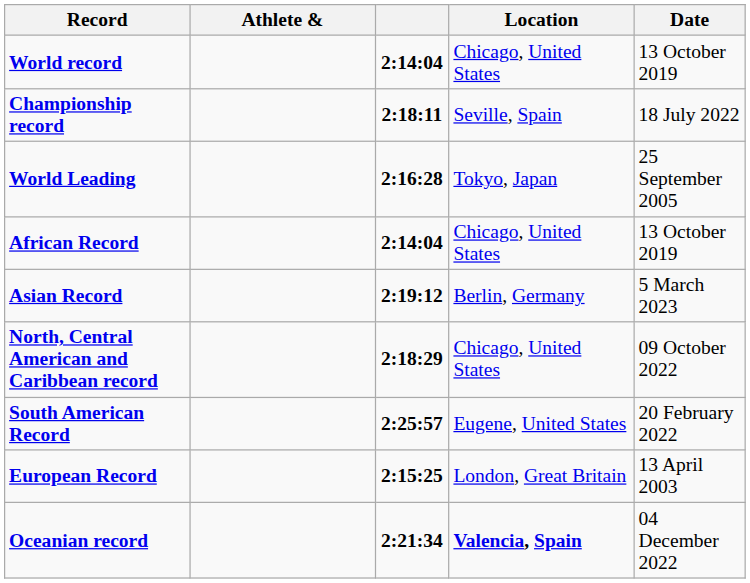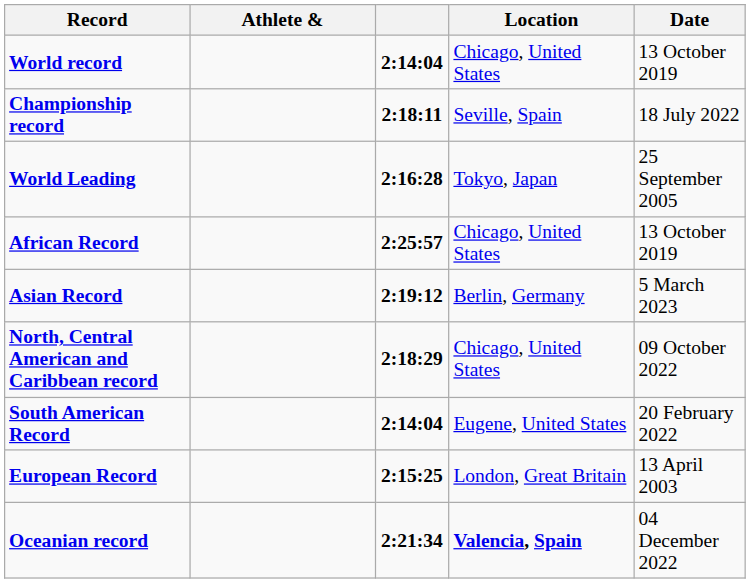African Record | column 3: 2:14:04 -> 2:25:57
South American Record | column 3: 2:25:57 -> 2:14:04
